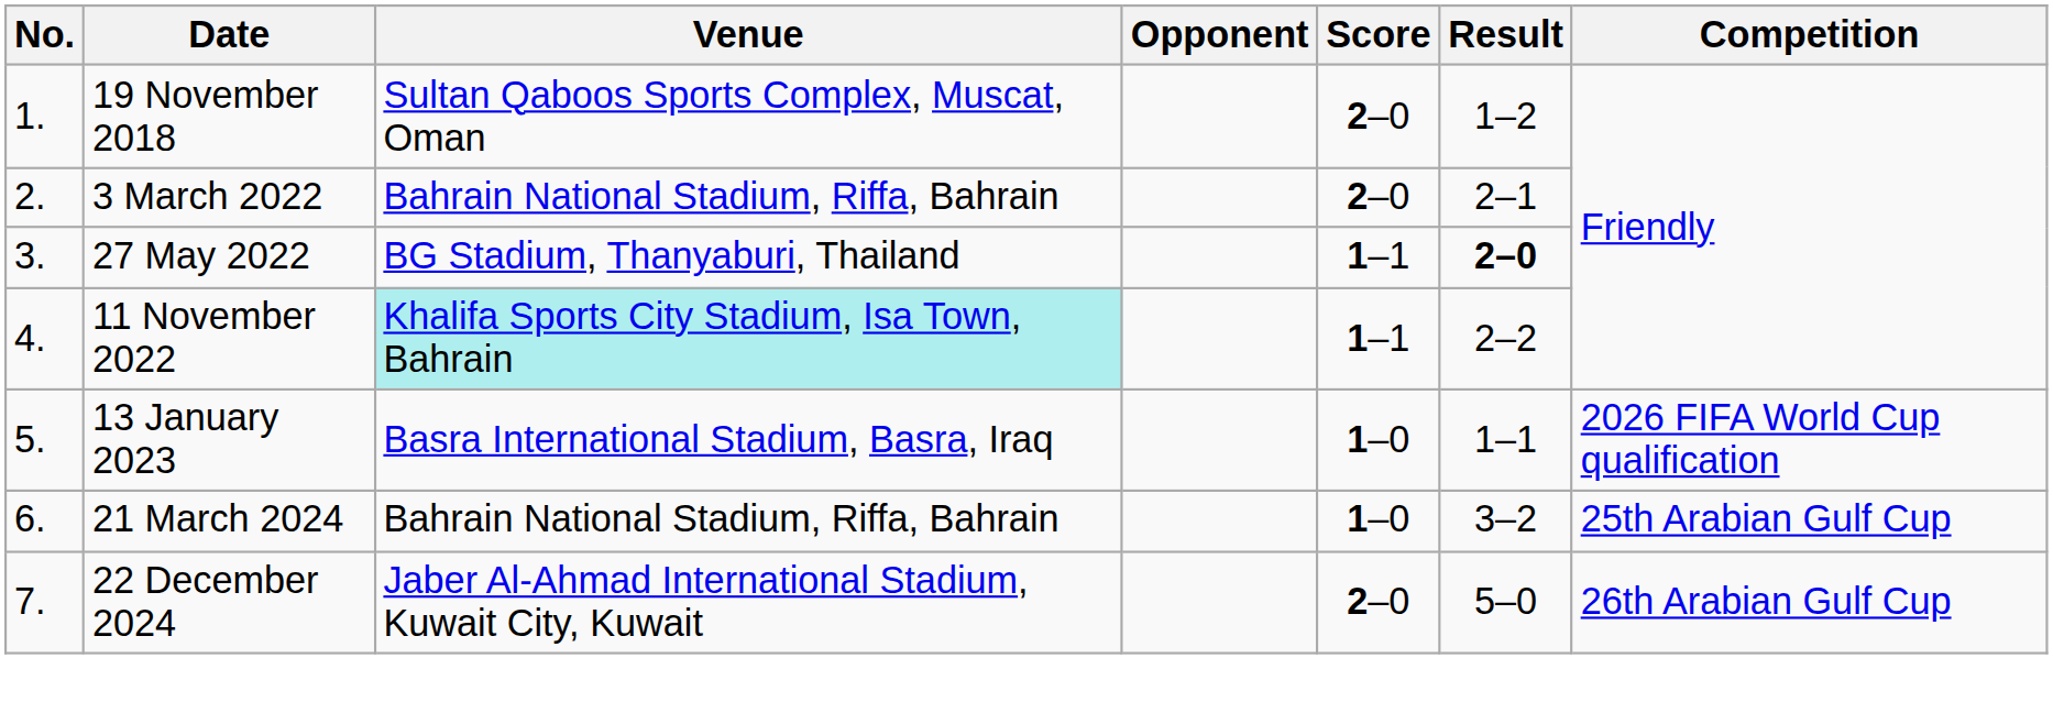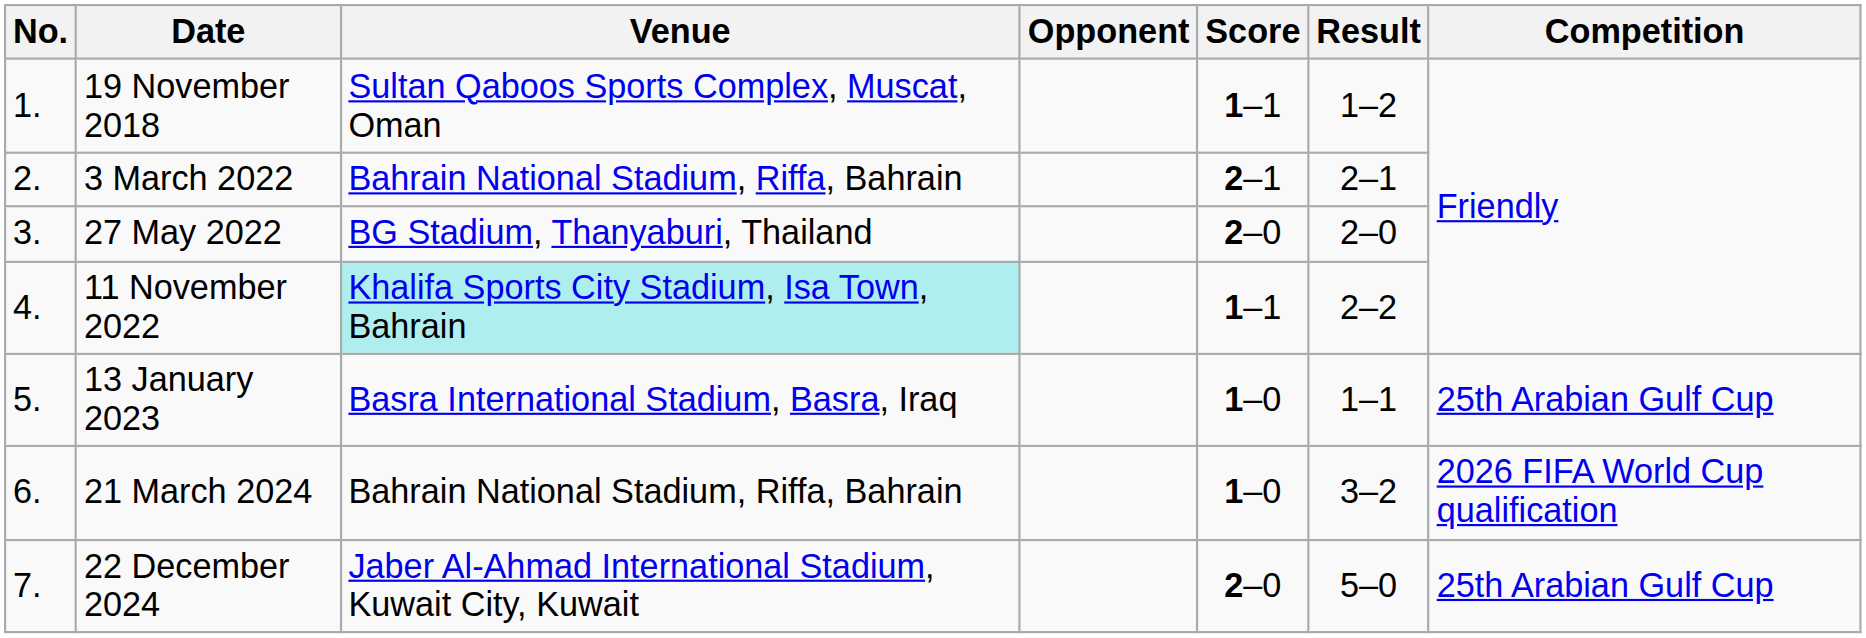19 November 2018 | Score: 2–0 -> 1–1
3 March 2022 | Score: 2–0 -> 2–1
27 May 2022 | Score: 1–1 -> 2–0
27 May 2022 | Result: bold -> normal
13 January 2023 | Competition: 2026 FIFA World Cup qualification -> 25th Arabian Gulf Cup
21 March 2024 | Competition: 25th Arabian Gulf Cup -> 2026 FIFA World Cup qualification
22 December 2024 | Competition: 26th Arabian Gulf Cup -> 25th Arabian Gulf Cup
